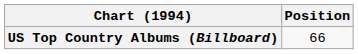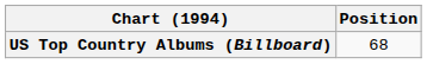US Top Country Albums (Billboard) | Position: 66 -> 68
